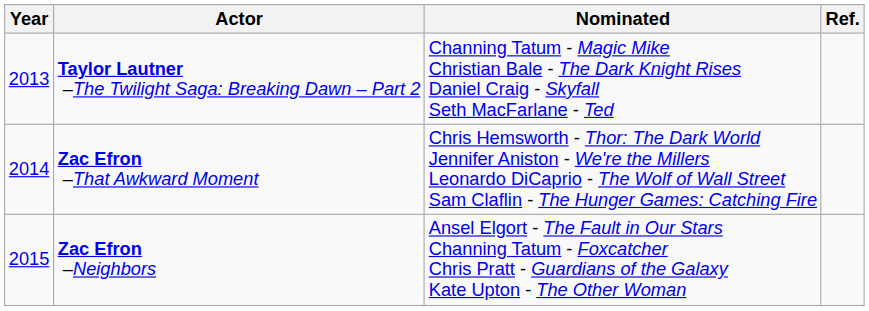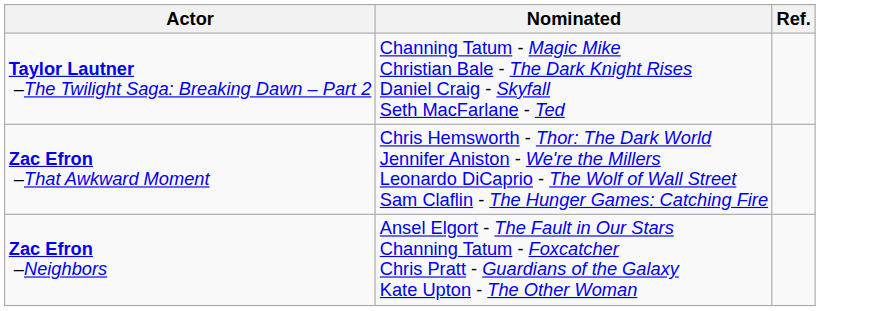- column: Year | 2013 | 2014 | 2015
